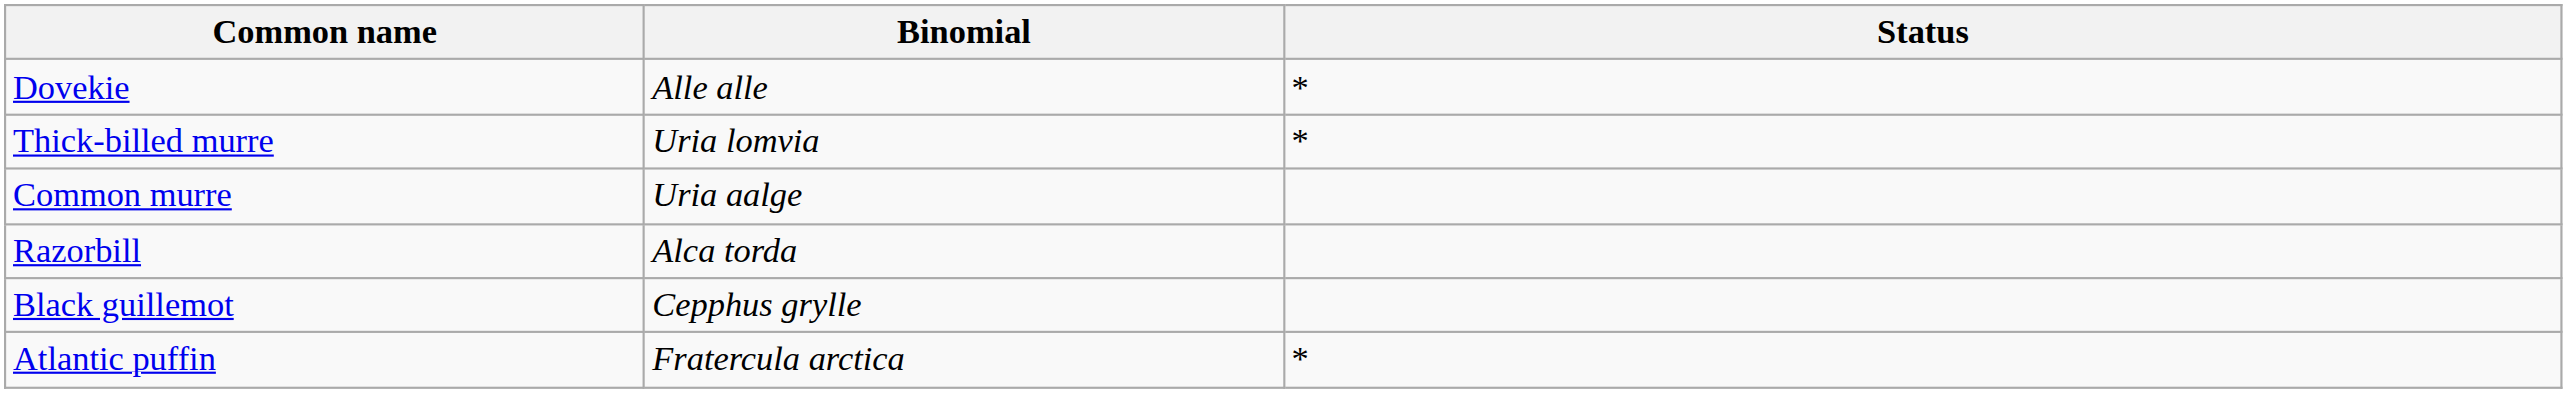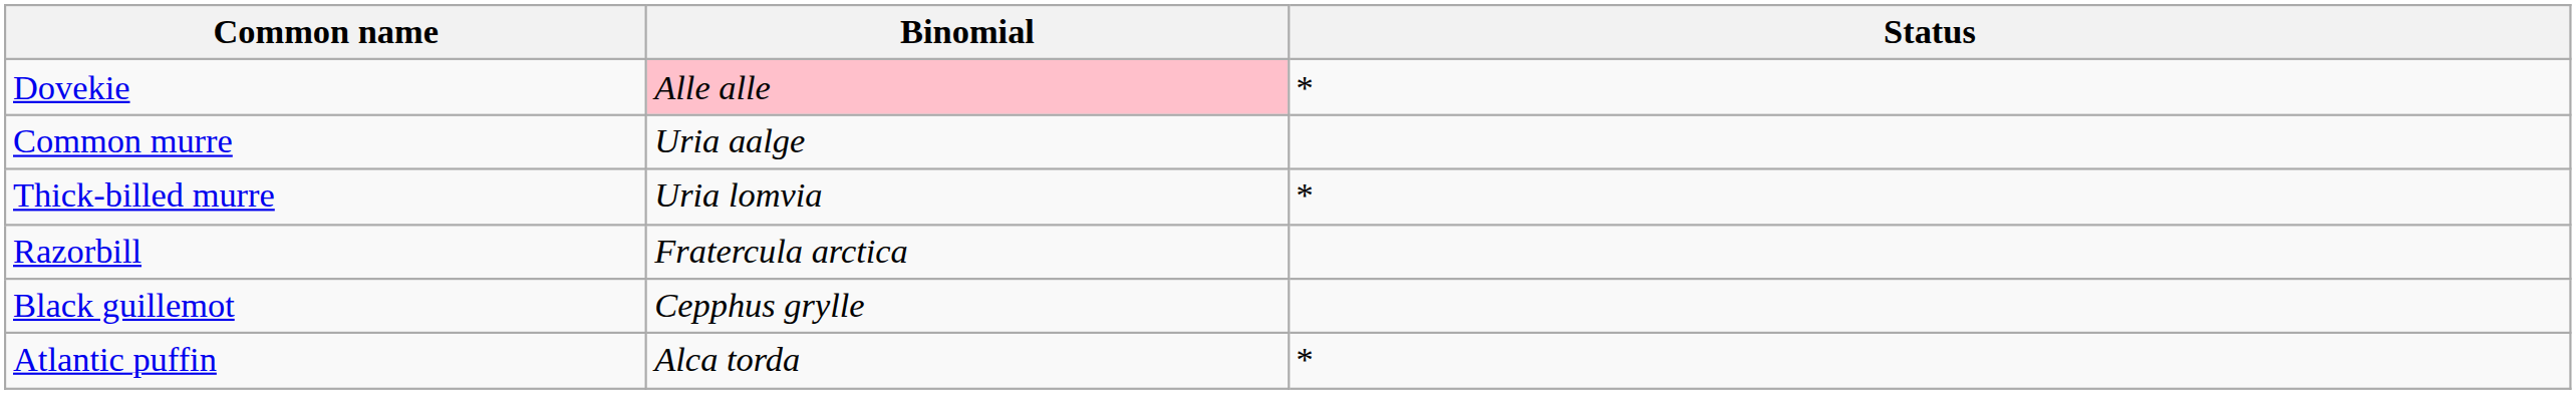Dovekie | Binomial: no background -> pink background
rows swapped: Common murre <-> Thick-billed murre
Razorbill | Binomial: Alca torda -> Fratercula arctica
Atlantic puffin | Binomial: Fratercula arctica -> Alca torda
